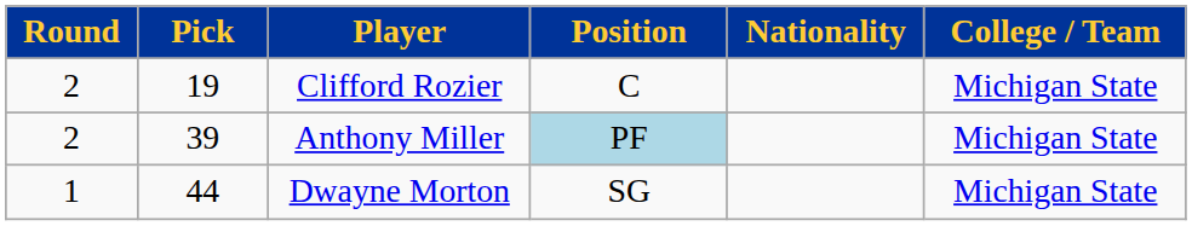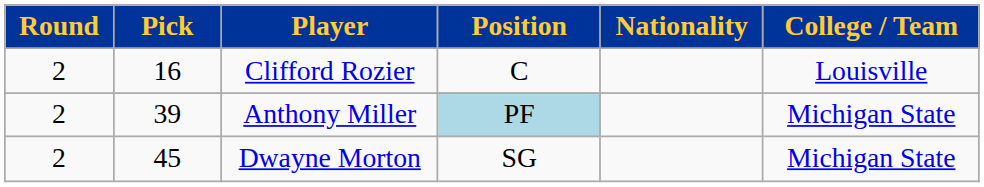Clifford Rozier | Pick: 19 -> 16
Clifford Rozier | College / Team: Michigan State -> Louisville
Dwayne Morton | Round: 1 -> 2
Dwayne Morton | Pick: 44 -> 45
